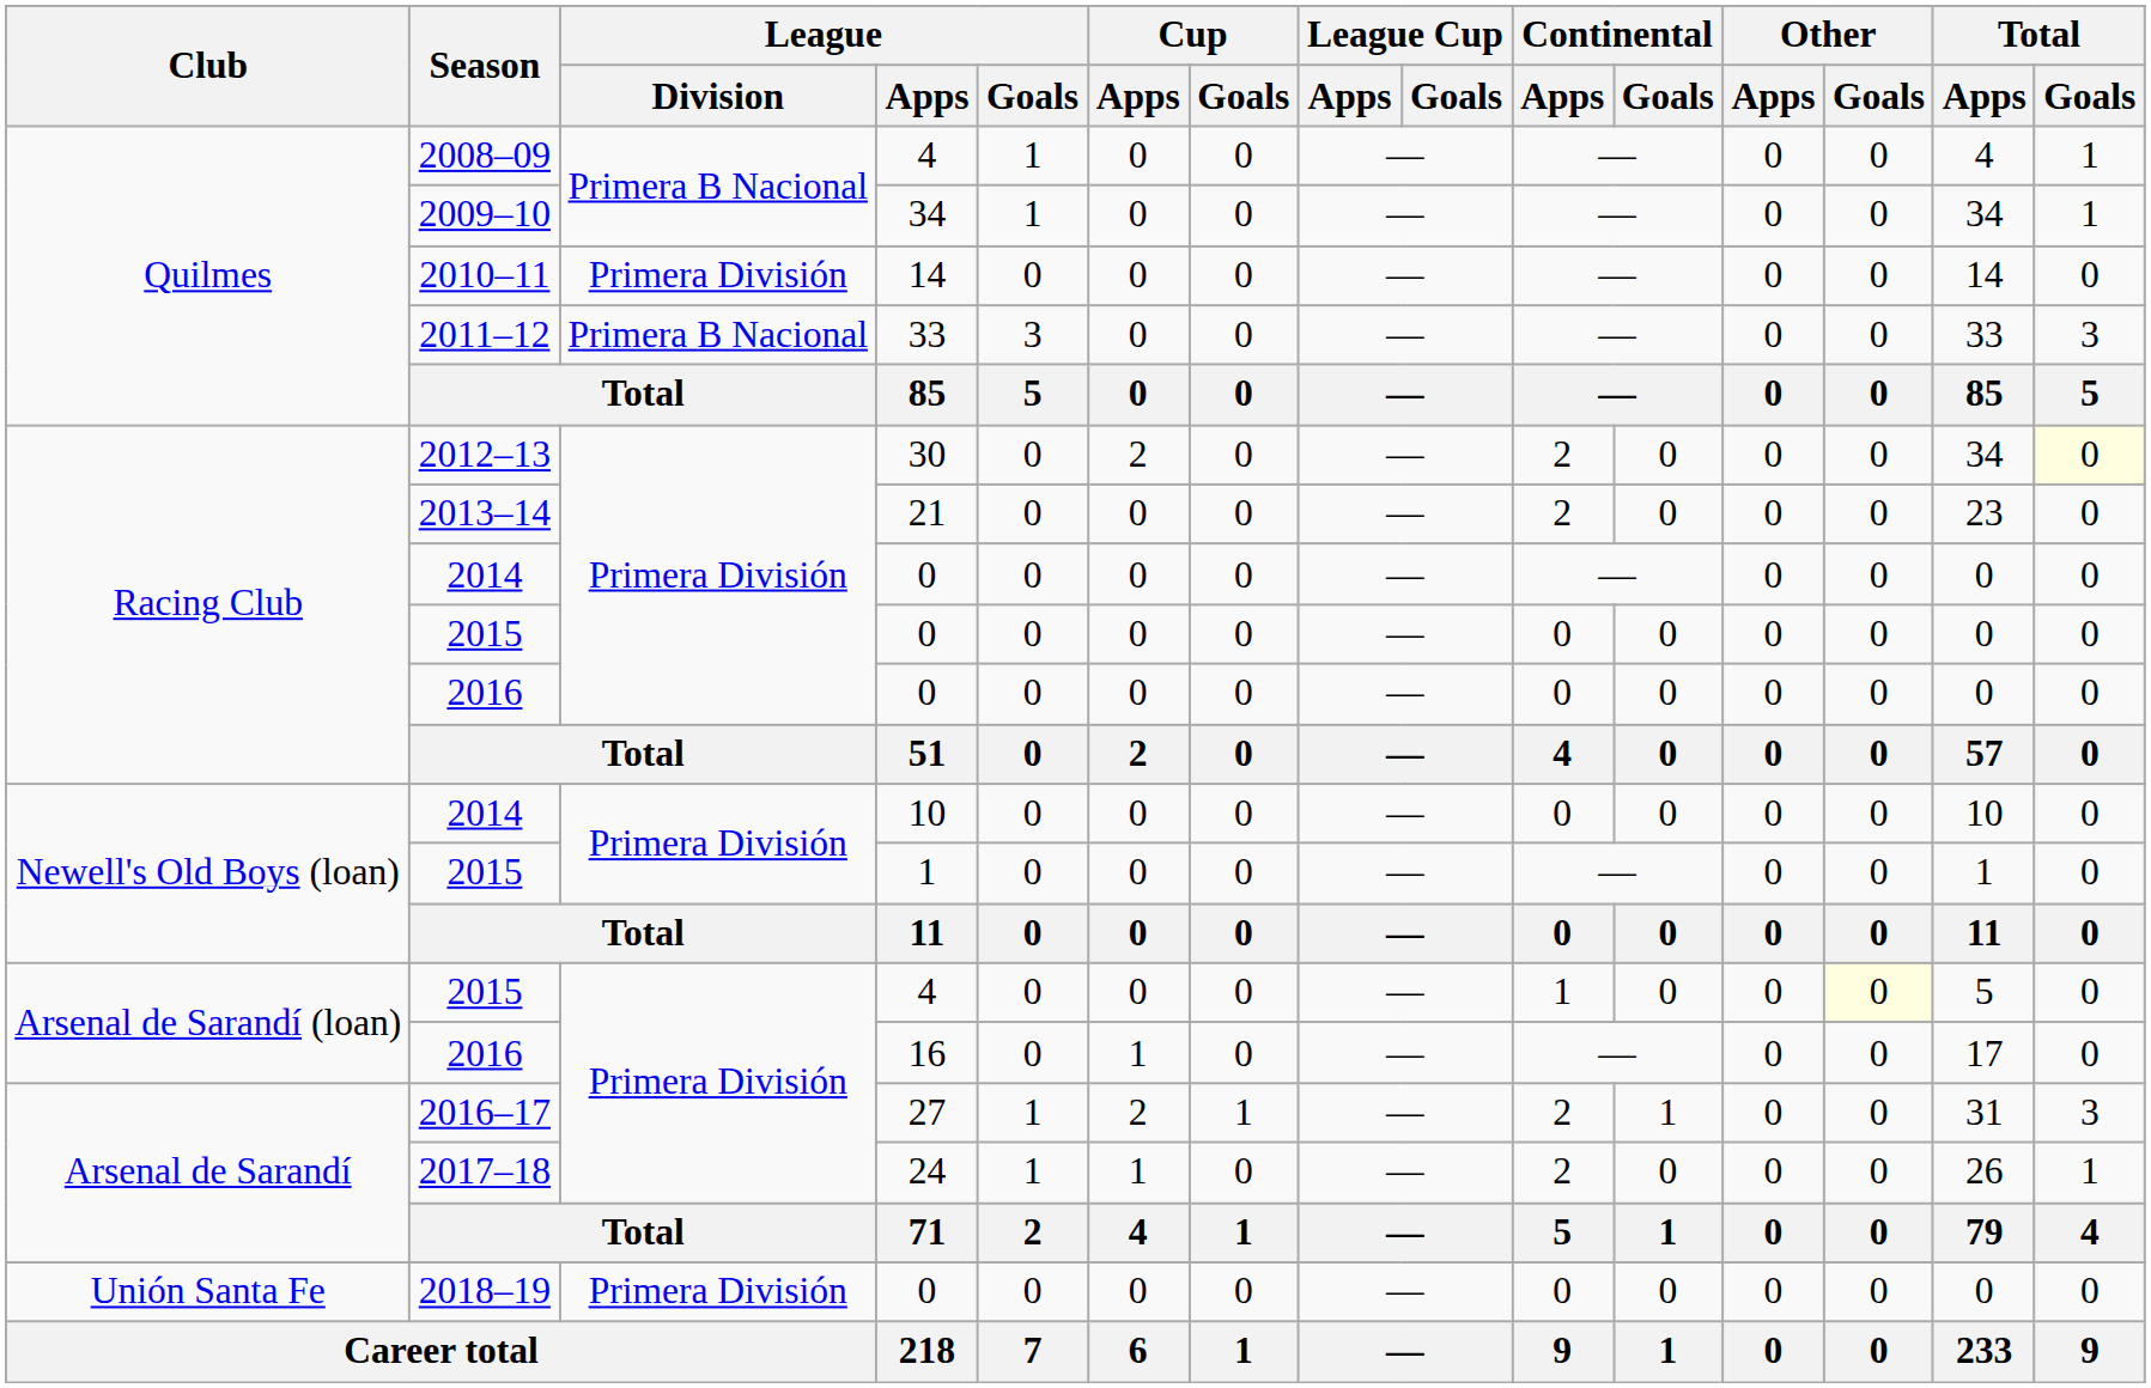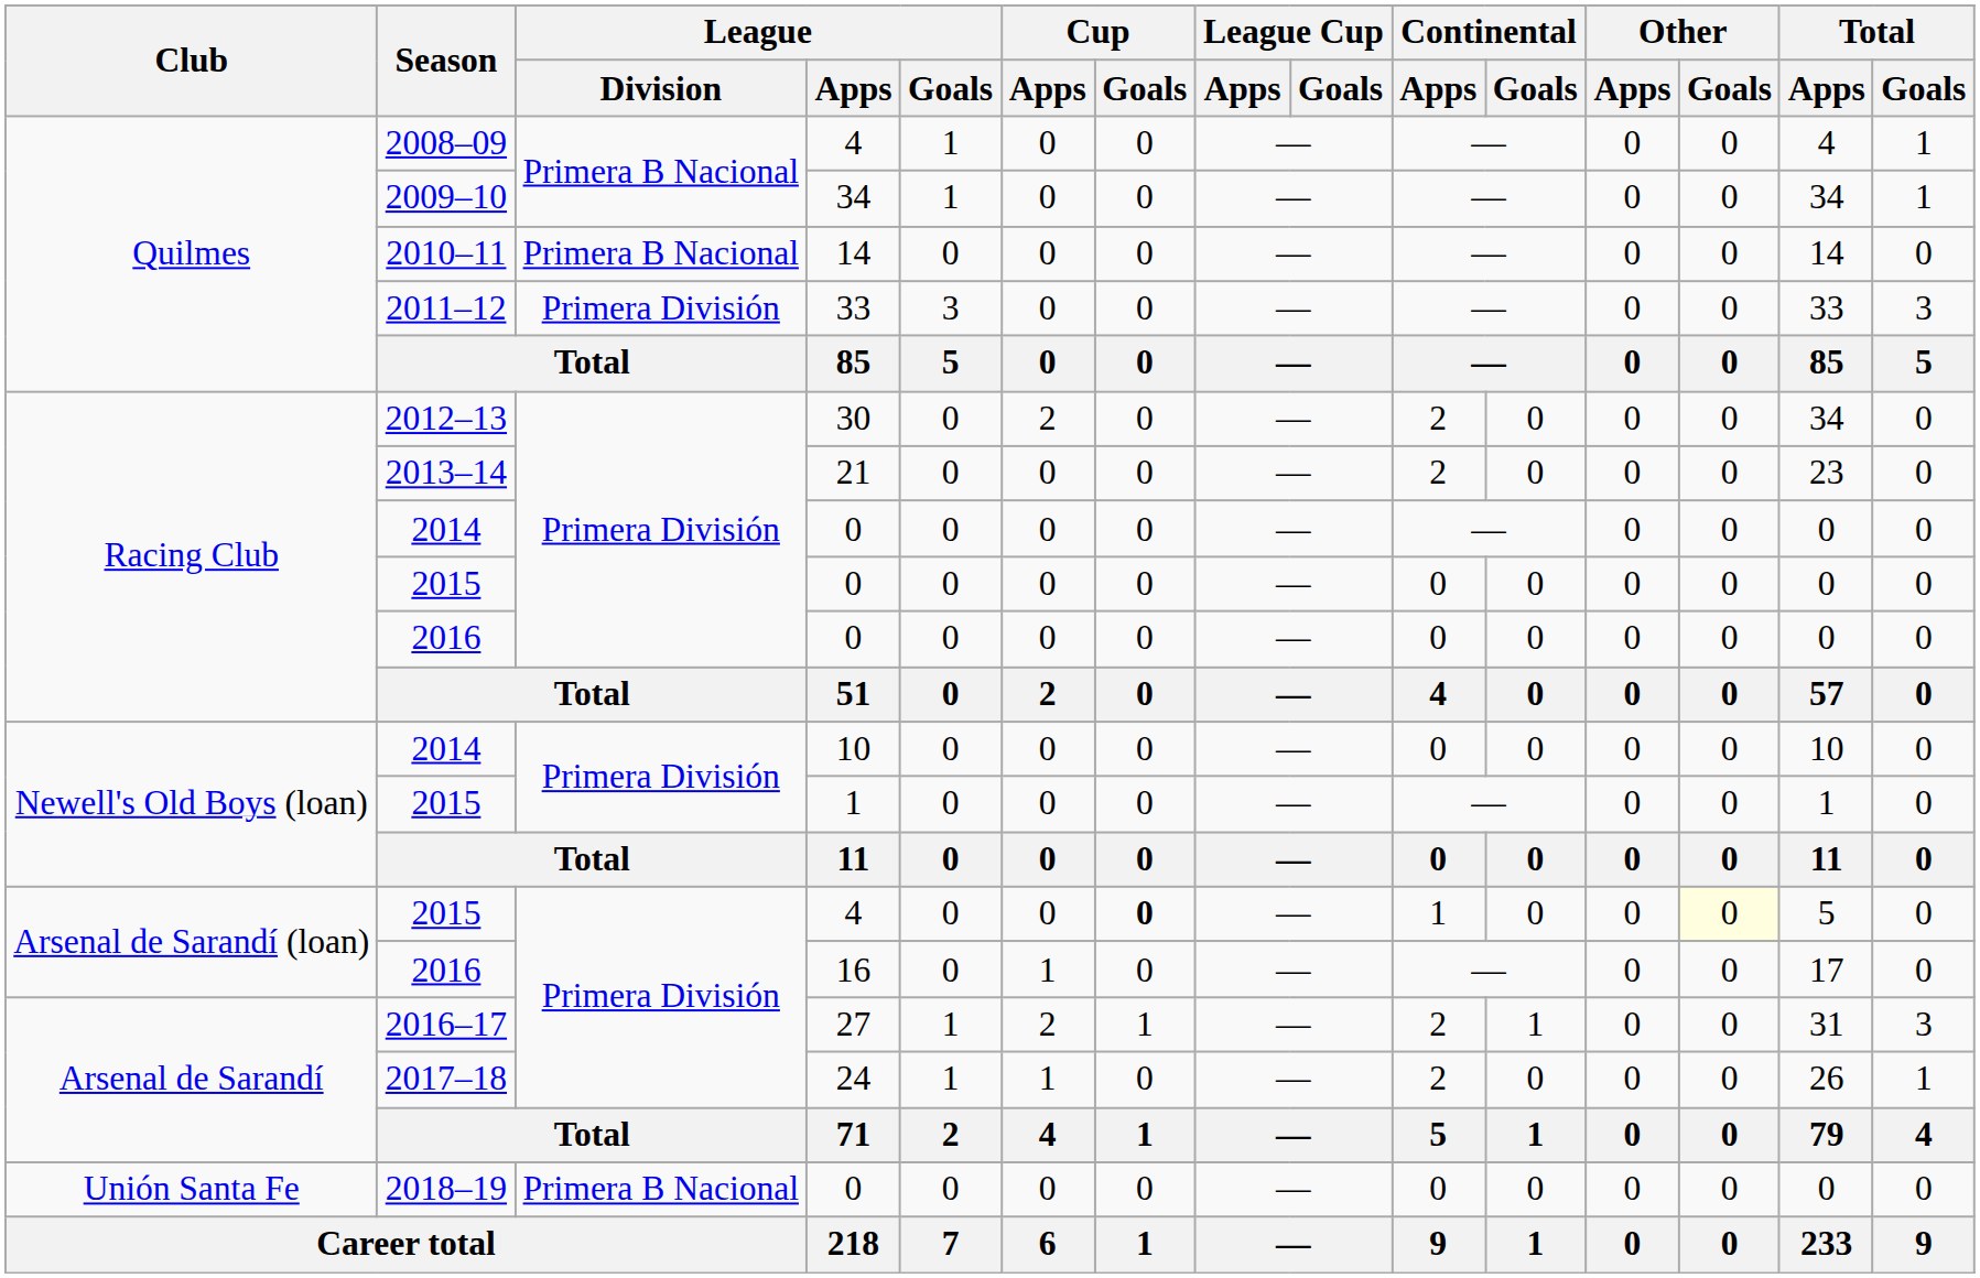2010–11 | League / Division: Primera División -> Primera B Nacional
2011–12 | League / Division: Primera B Nacional -> Primera División
2012–13 | Total / Goals: lightyellow background -> no background
2015 / 4 | Cup / Goals: normal -> bold
2018–19 | League / Division: Primera División -> Primera B Nacional
